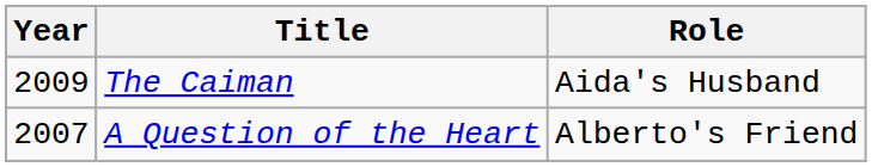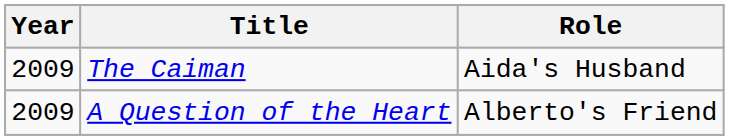A Question of the Heart | Year: 2007 -> 2009
